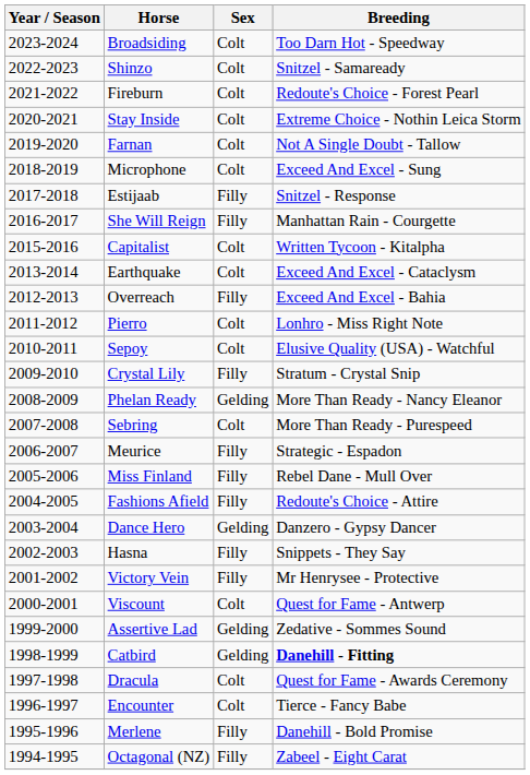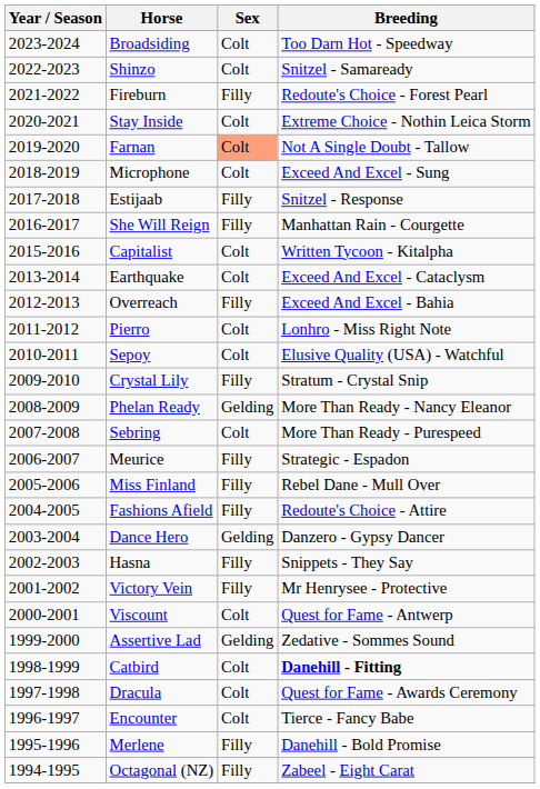Fireburn | Sex: Colt -> Filly
Farnan | Sex: no background -> lightsalmon background
Catbird | Sex: Gelding -> Colt
